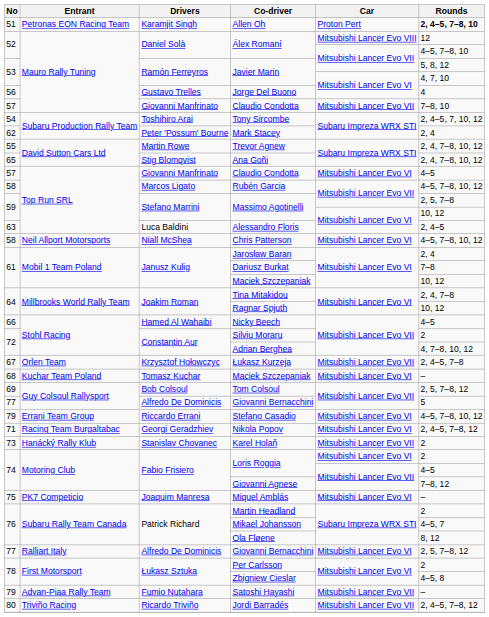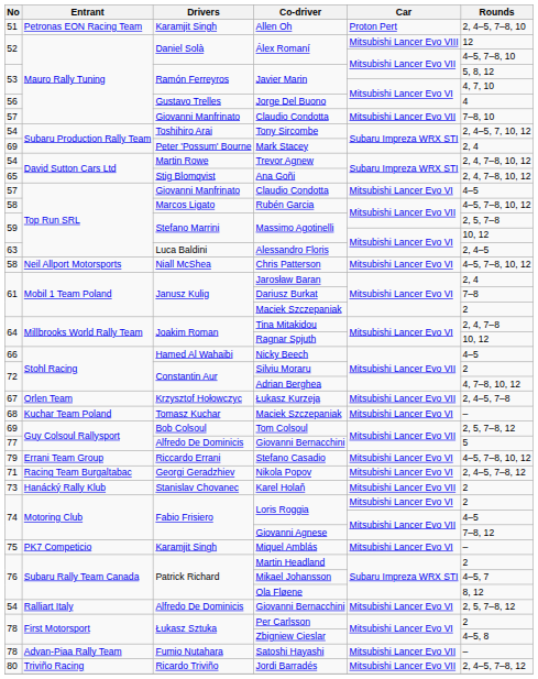Allen Oh | Rounds: bold -> normal
Mark Stacey | No: 62 -> 69
Trevor Agnew | No: 55 -> 54
Mobil 1 Team Poland / Maciek Szczepaniak | Rounds: 10, 12 -> 2
Miquel Amblás | Drivers: Joaquim Manresa -> Karamjit Singh
Ralliart Italy / Giovanni Bernacchini | No: 77 -> 54
Satoshi Hayashi | No: 79 -> 78
